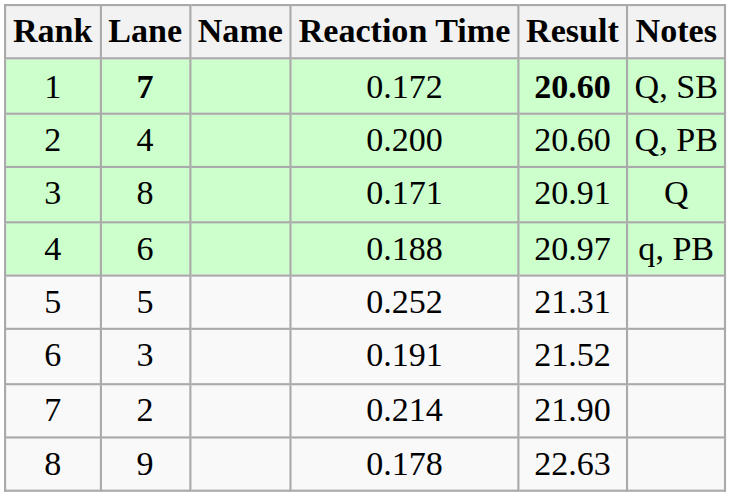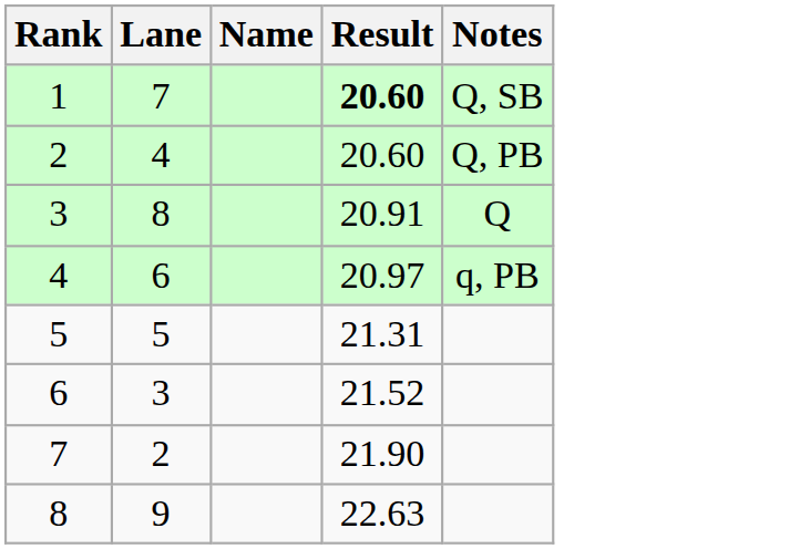- column: Reaction Time | 0.172 | 0.200 | 0.171 | 0.188 | 0.252 | 0.191 | 0.214 | 0.178
1 | Lane: bold -> normal
